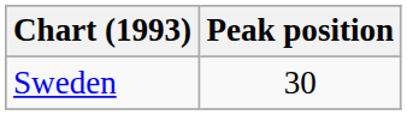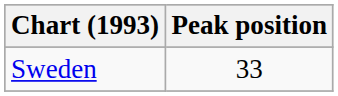Sweden | Peak position: 30 -> 33
